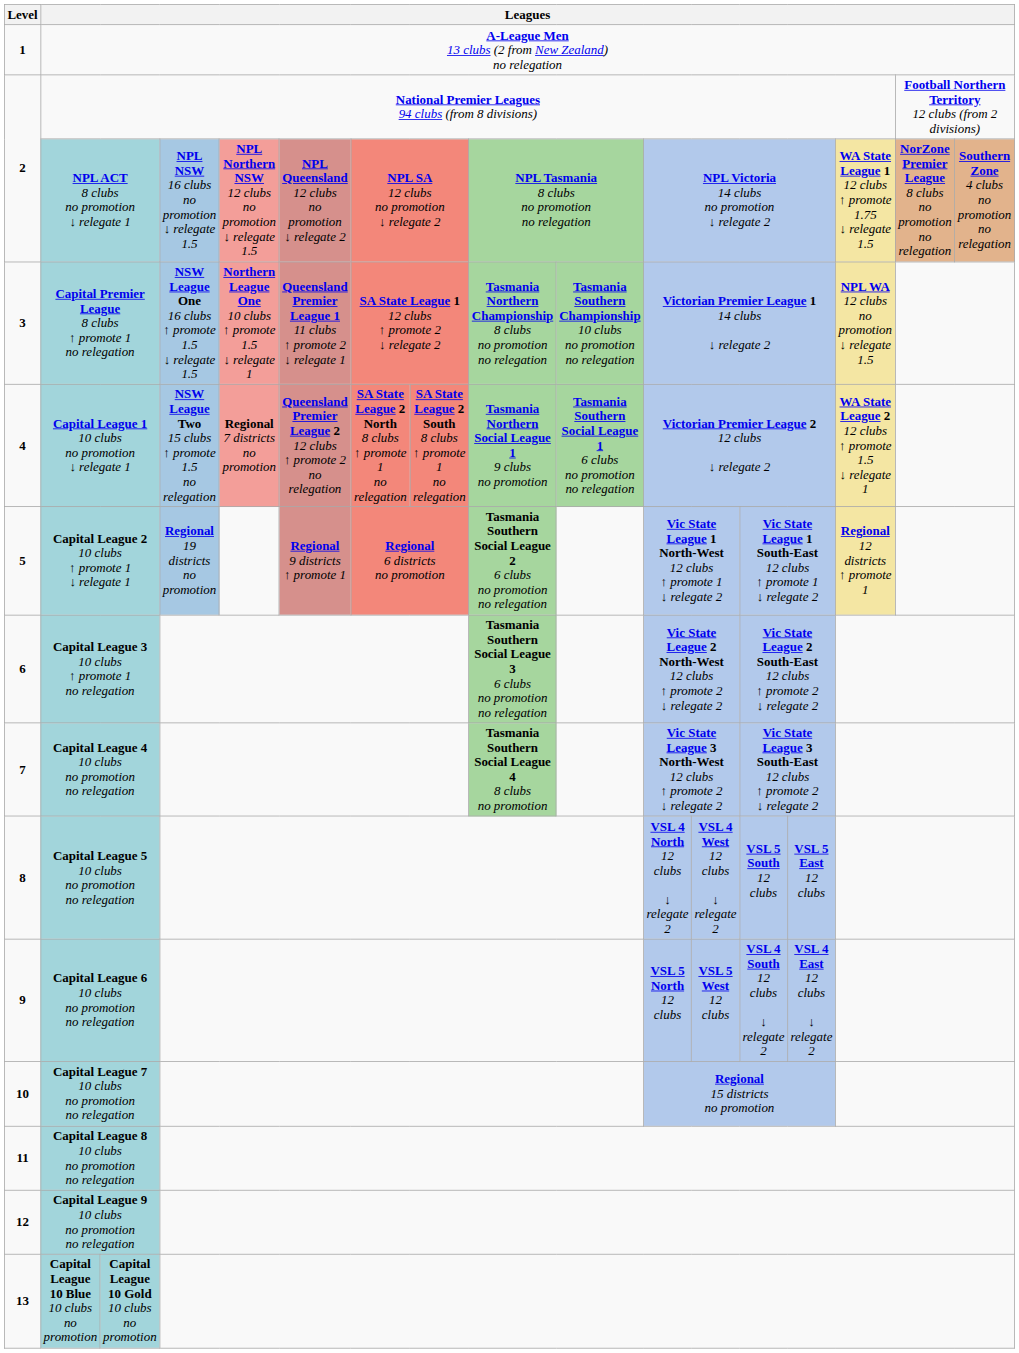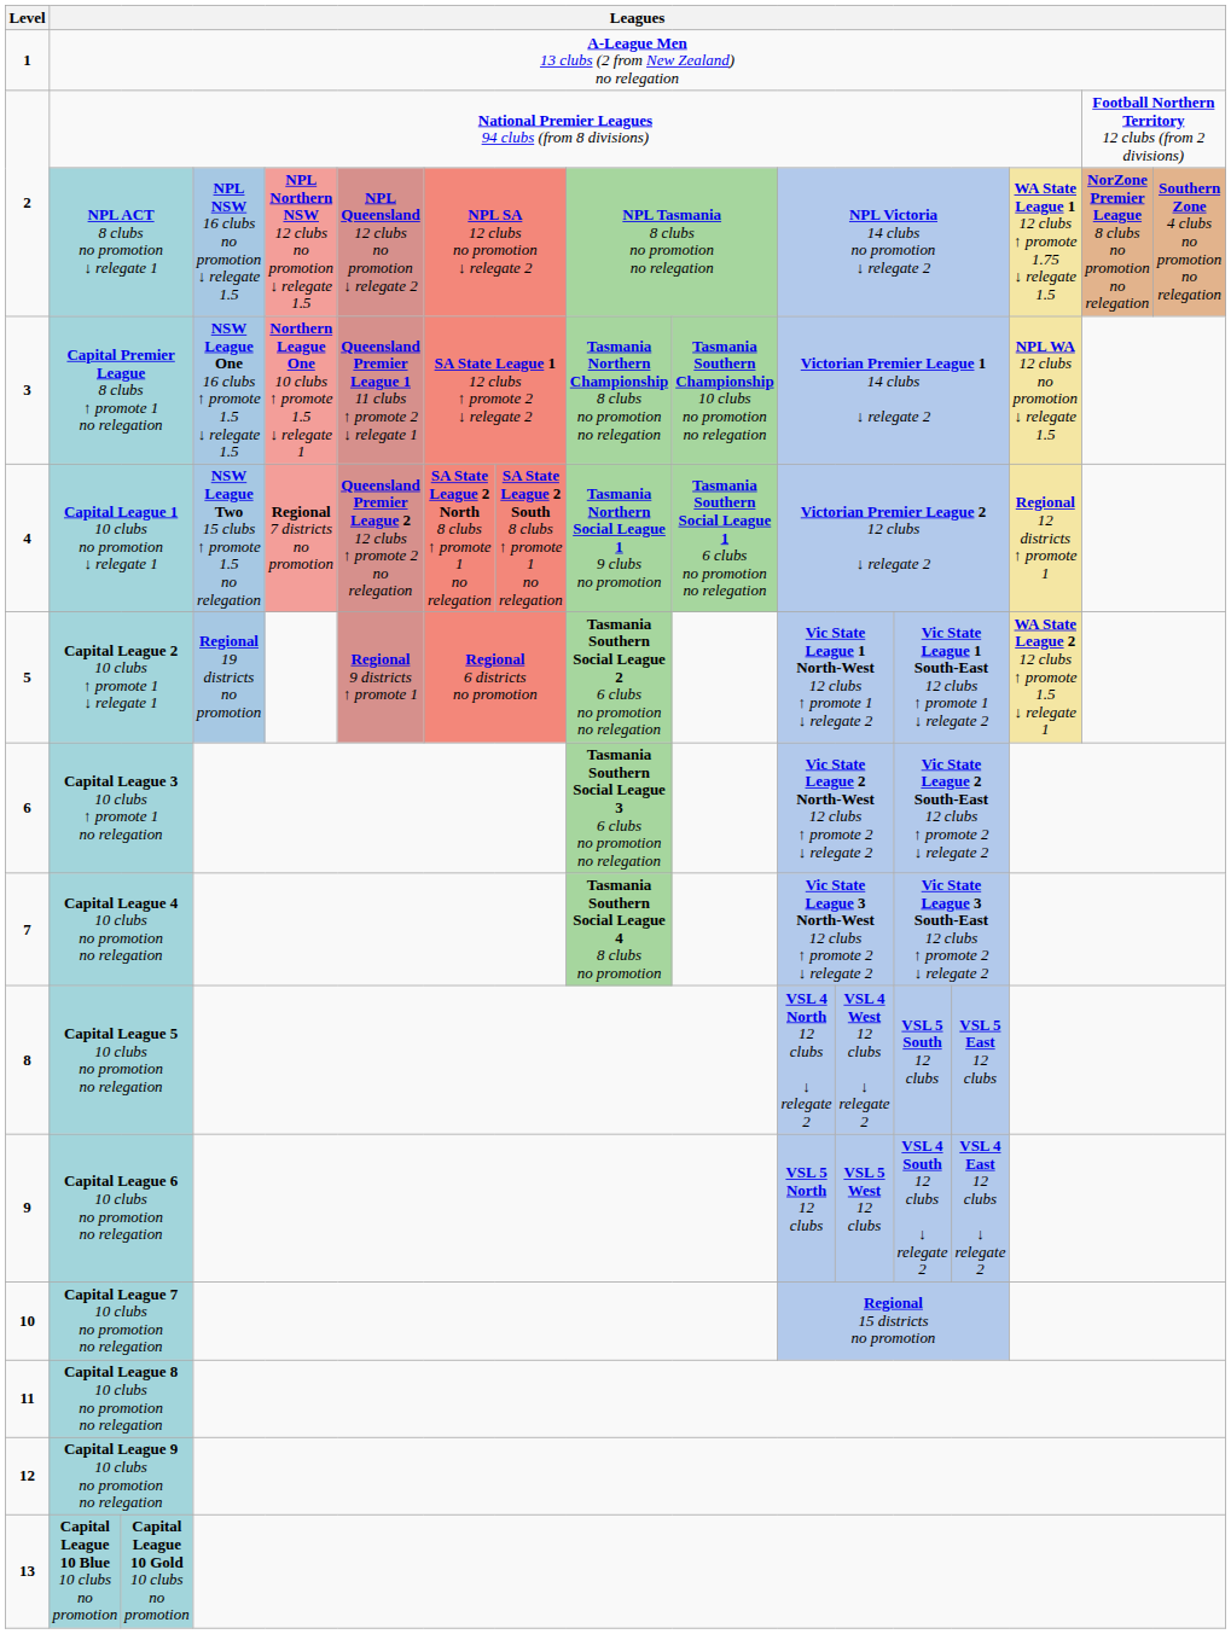Capital League 1 10 clubs no promotion ↓ relegate 1 | column 15: WA State League 2 12 clubs ↑ promote 1.5 ↓ relegate 1 -> Regional 12 districts ↑ promote 1
Capital League 2 10 clubs ↑ promote 1 ↓ relegate 1 | column 15: Regional 12 districts ↑ promote 1 -> WA State League 2 12 clubs ↑ promote 1.5 ↓ relegate 1
